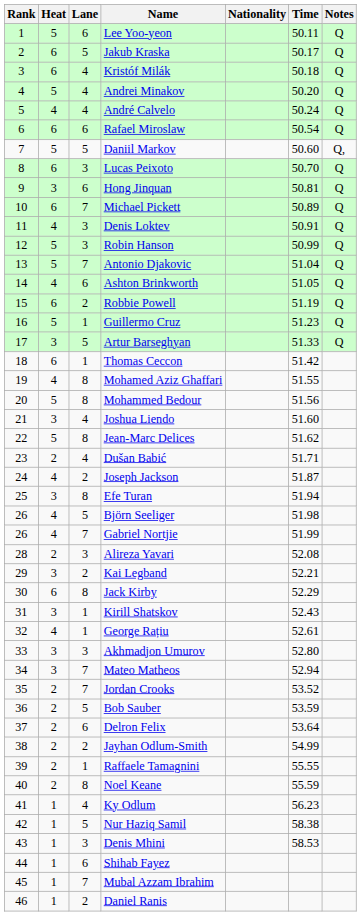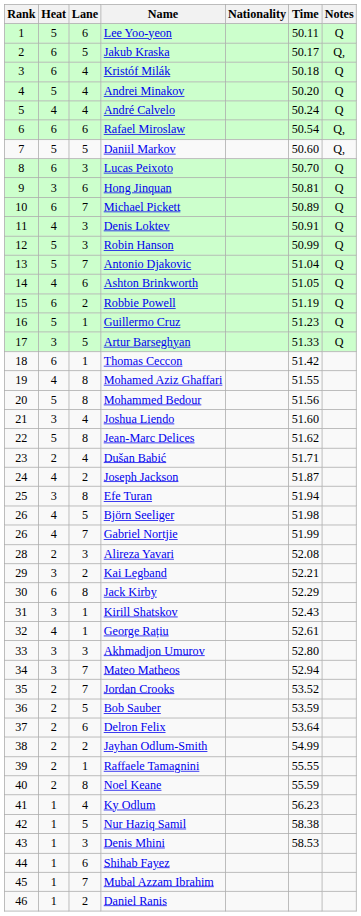Jakub Kraska | Notes: Q -> Q,
Rafael Miroslaw | Notes: Q -> Q,
